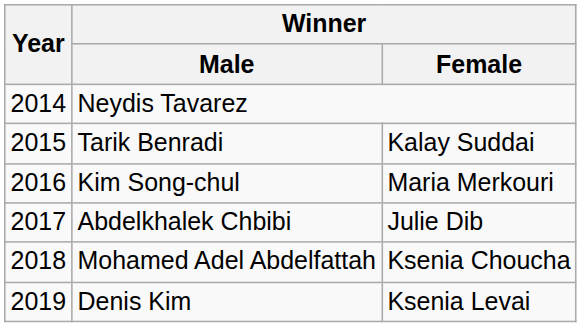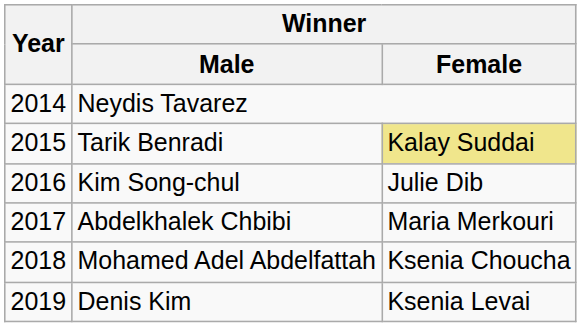Tarik Benradi | Winner / Female: no background -> khaki background
Kim Song-chul | Winner / Female: Maria Merkouri -> Julie Dib
Abdelkhalek Chbibi | Winner / Female: Julie Dib -> Maria Merkouri
